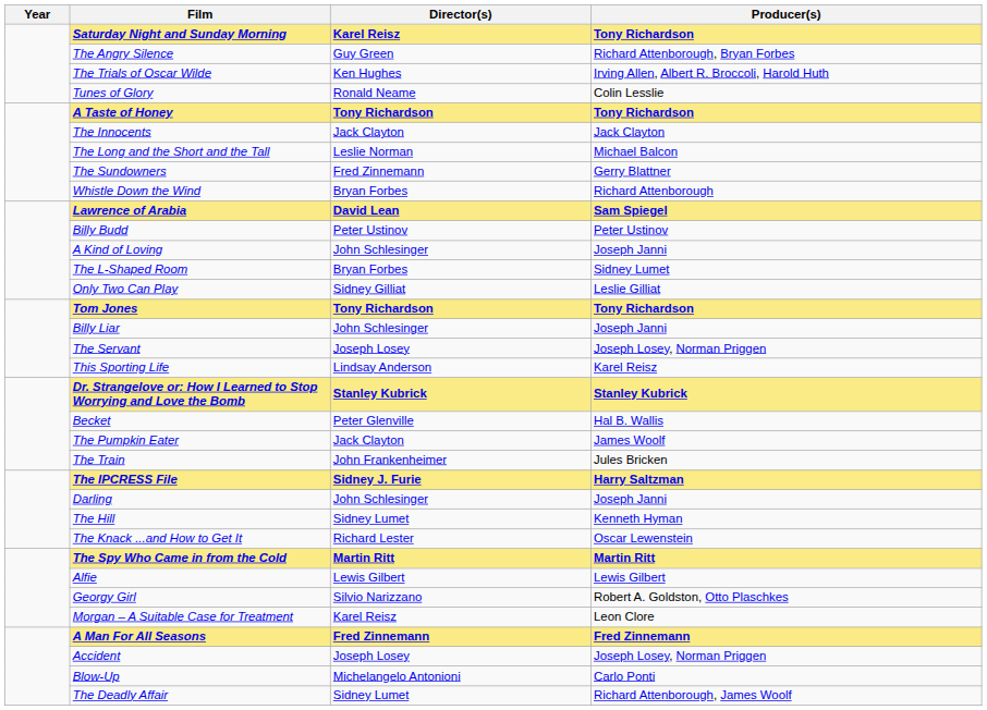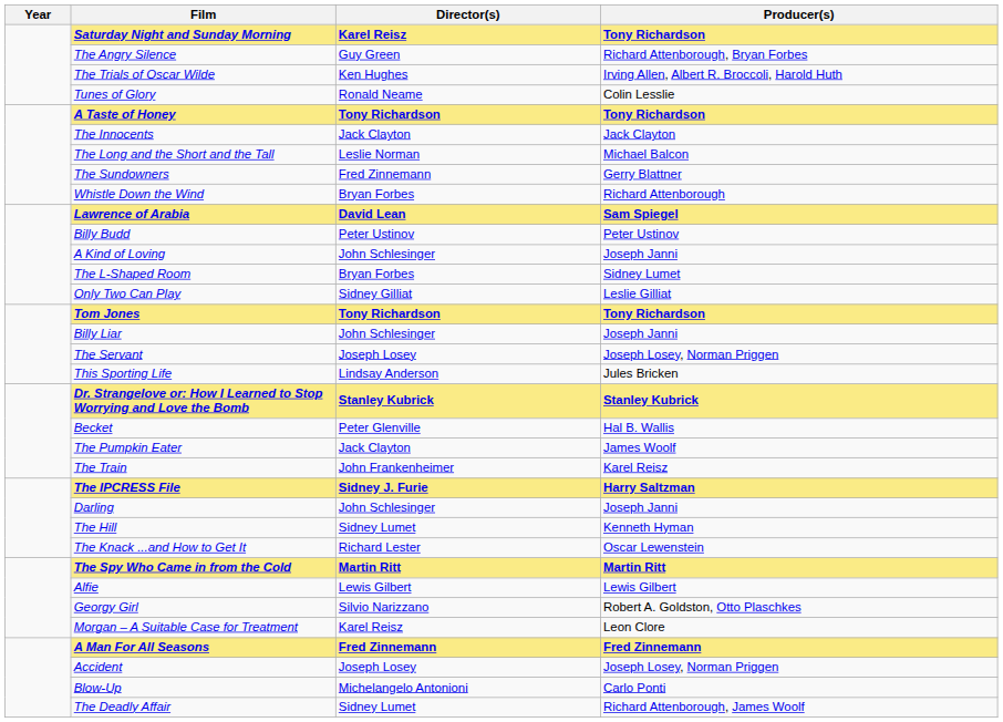This Sporting Life | Producer(s): Karel Reisz -> Jules Bricken
The Train | Producer(s): Jules Bricken -> Karel Reisz
